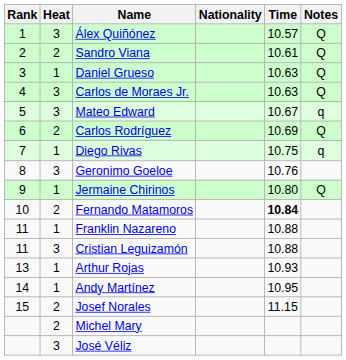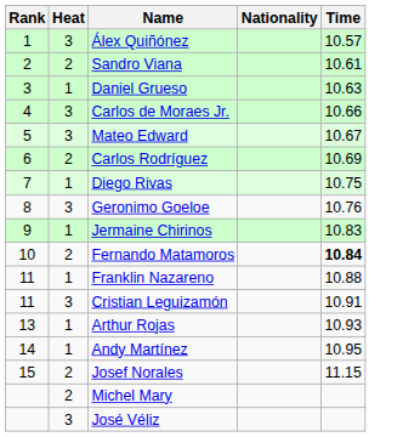- column: Notes | Q | Q | Q | Q | q | Q | q | Q
Carlos de Moraes Jr. | Time: 10.63 -> 10.66
Jermaine Chirinos | Time: 10.80 -> 10.83
Cristian Leguizamón | Time: 10.88 -> 10.91
